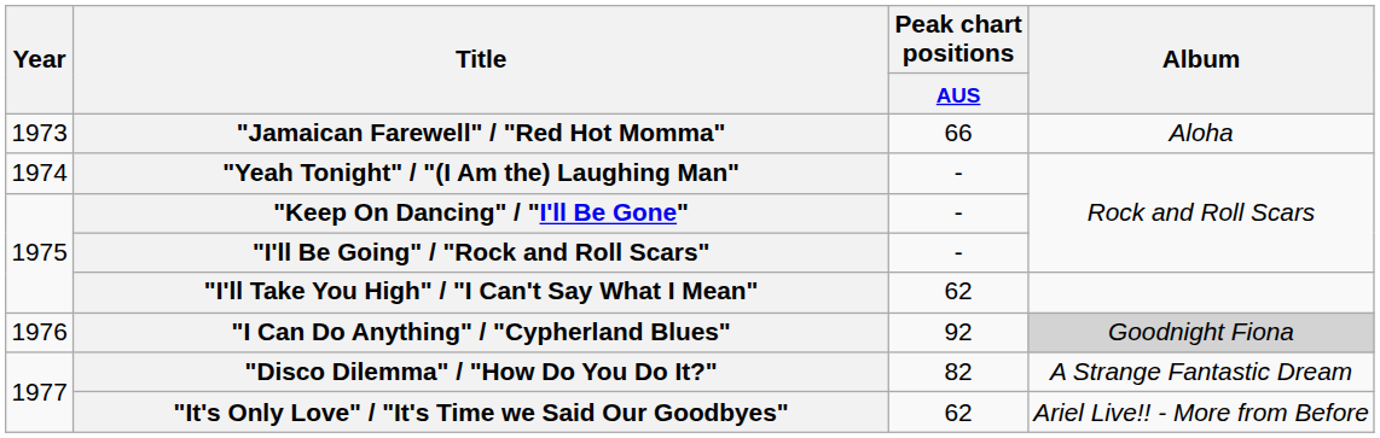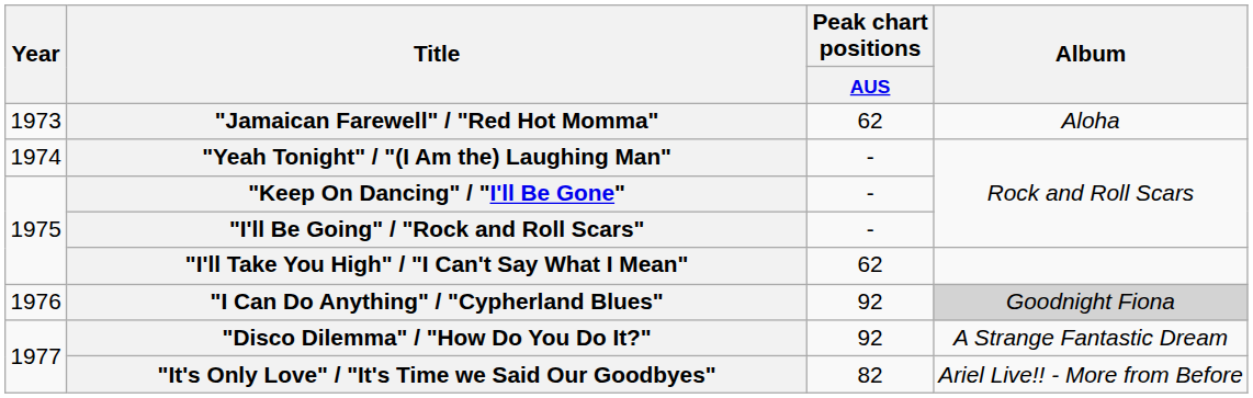"Jamaican Farewell" / "Red Hot Momma" | Peak chart positions / AUS: 66 -> 62
"Disco Dilemma" / "How Do You Do It?" | Peak chart positions / AUS: 82 -> 92
"It's Only Love" / "It's Time we Said Our Goodbyes" | Peak chart positions / AUS: 62 -> 82
